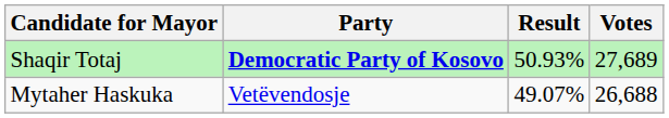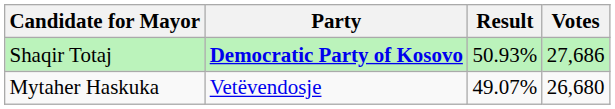Shaqir Totaj | Votes: 27,689 -> 27,686
Mytaher Haskuka | Votes: 26,688 -> 26,680
